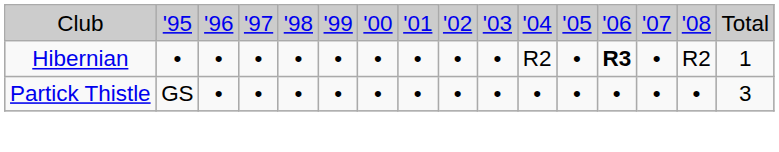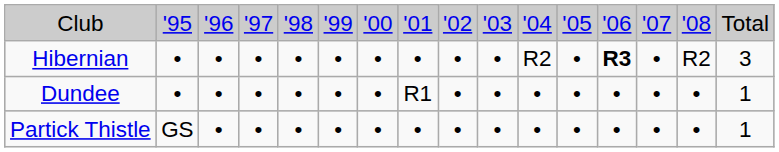Hibernian | column 16: 1 -> 3
+ row: Dundee | • | • | • | • | • | • | R1 | • | • | • | • | • | • | • | 1
Partick Thistle | column 16: 3 -> 1
